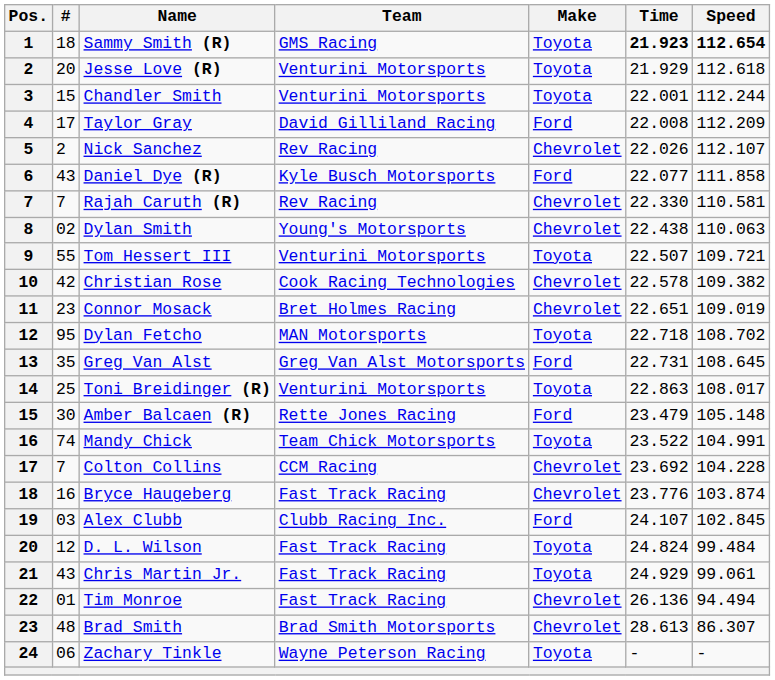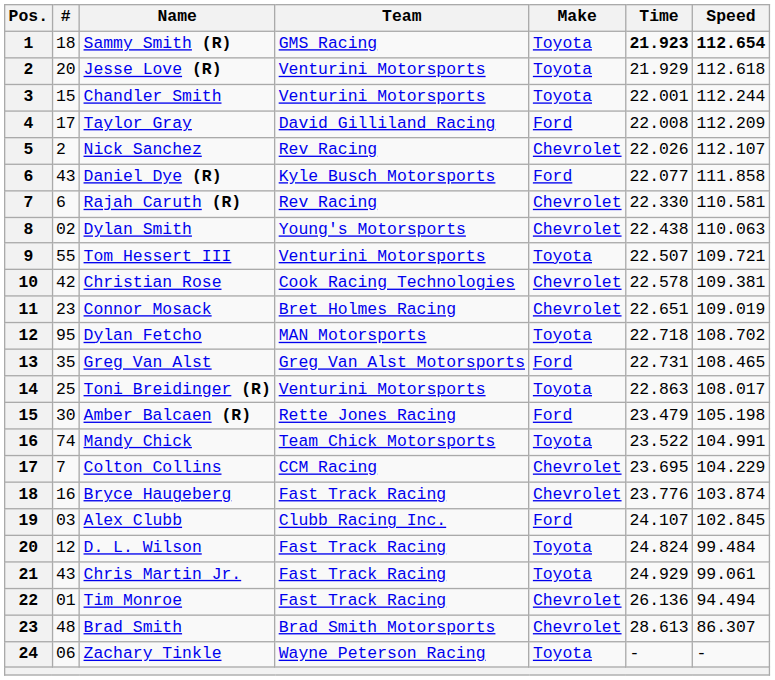Rajah Caruth (R) | #: 7 -> 6
Christian Rose | Speed: 109.382 -> 109.381
Greg Van Alst | Speed: 108.645 -> 108.465
Amber Balcaen (R) | Speed: 105.148 -> 105.198
Colton Collins | Time: 23.692 -> 23.695
Colton Collins | Speed: 104.228 -> 104.229
